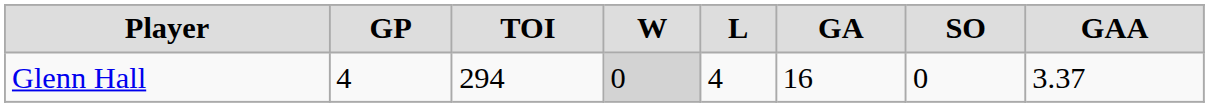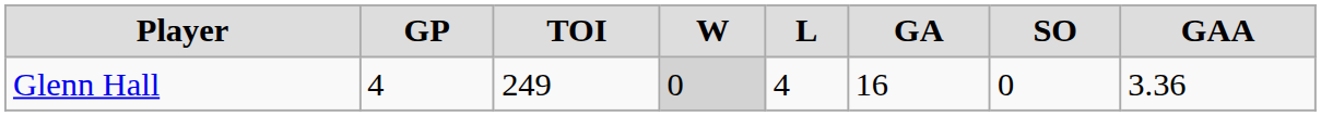Glenn Hall | TOI: 294 -> 249
Glenn Hall | GAA: 3.37 -> 3.36
